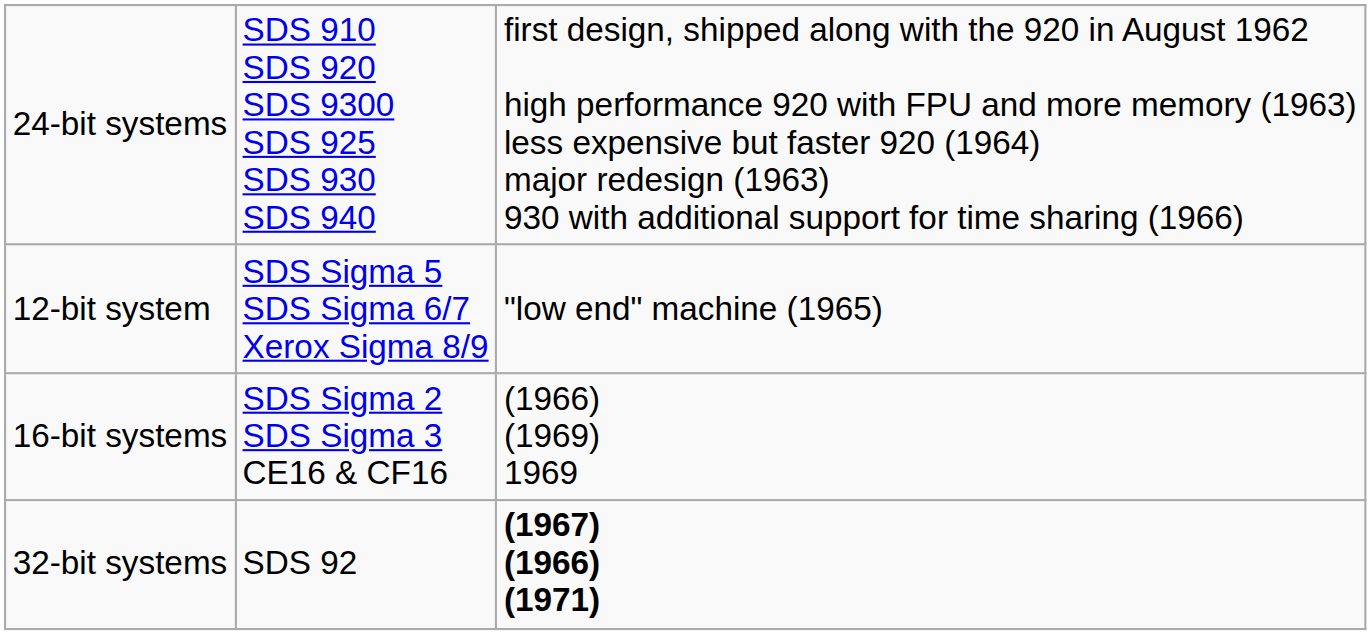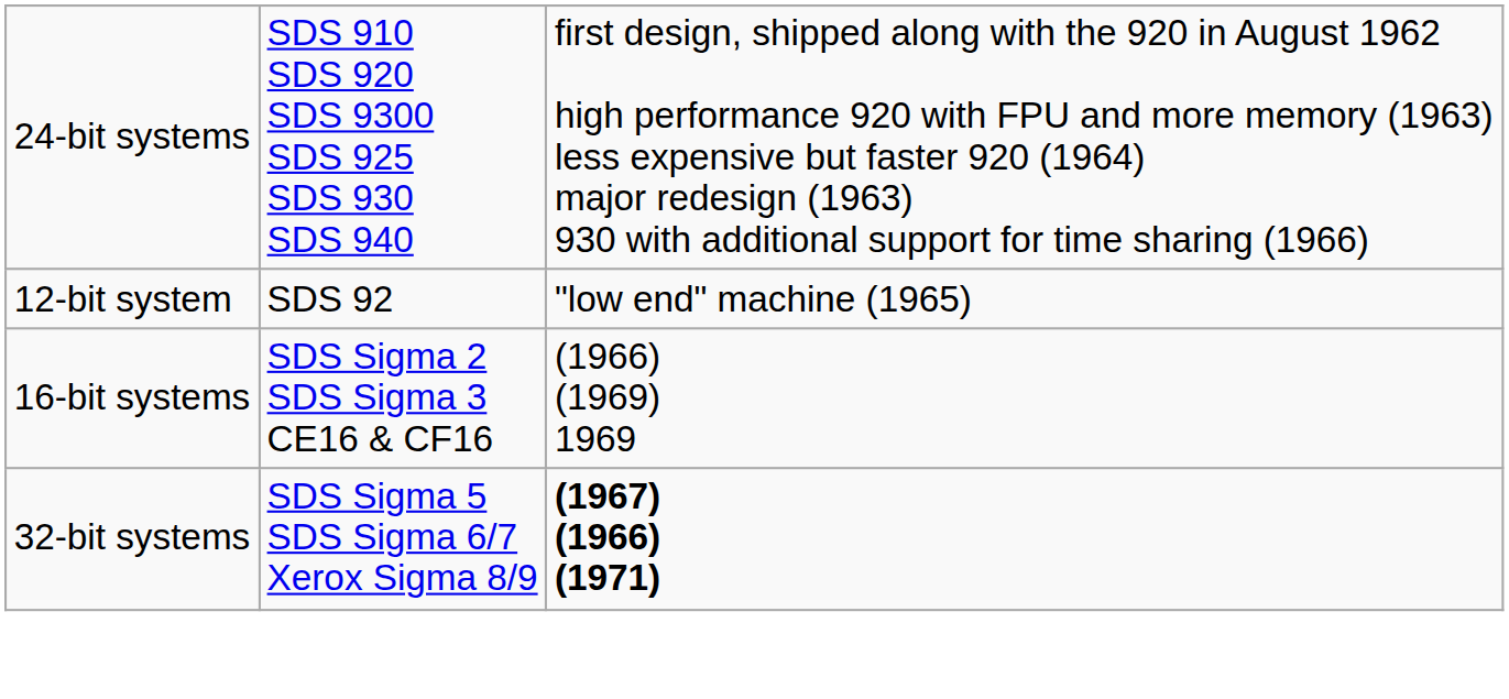12-bit system | column 2: SDS Sigma 5 SDS Sigma 6/7 Xerox Sigma 8/9 -> SDS 92
32-bit systems | column 2: SDS 92 -> SDS Sigma 5 SDS Sigma 6/7 Xerox Sigma 8/9
